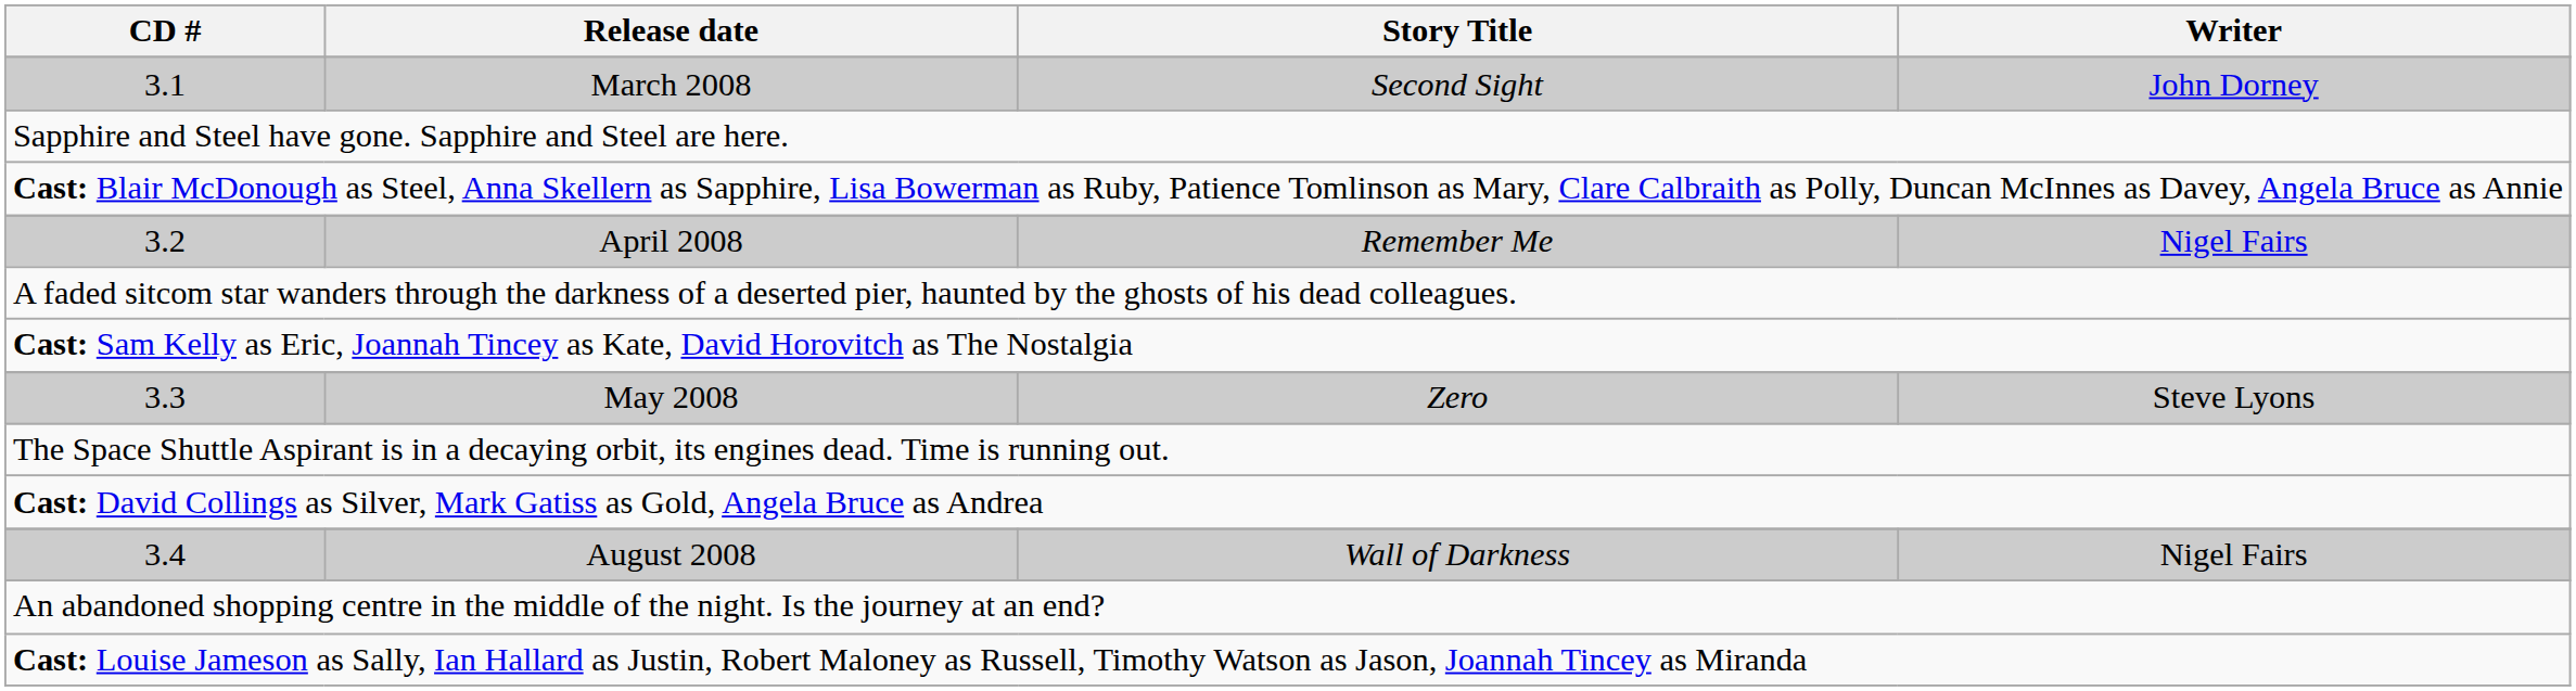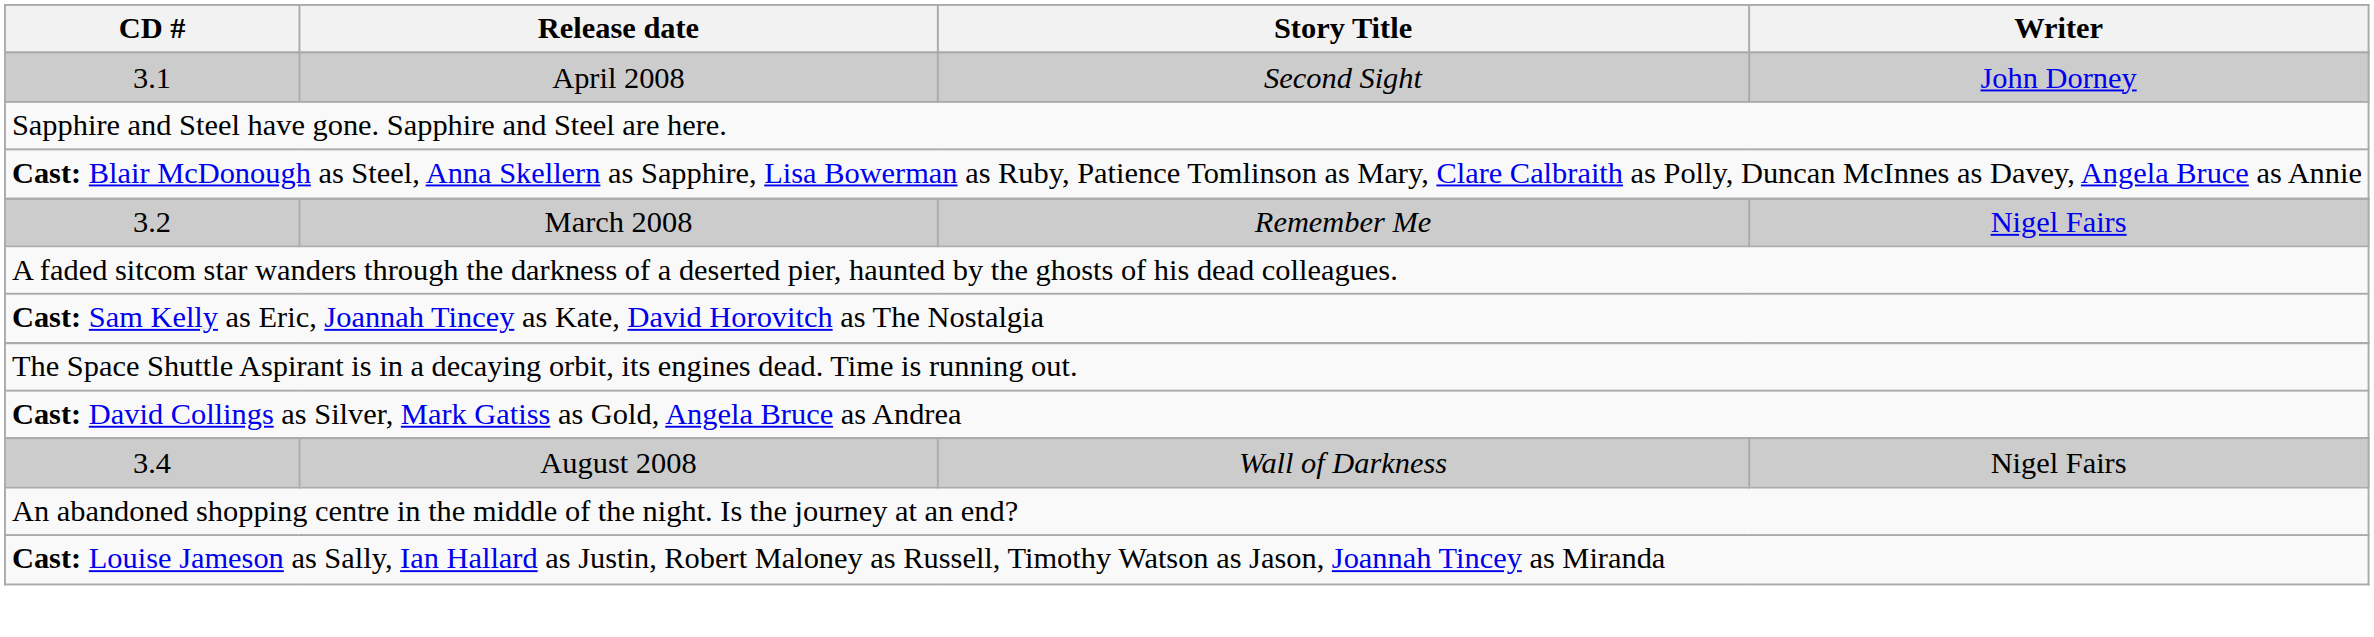3.1 | Release date: March 2008 -> April 2008
3.2 | Release date: April 2008 -> March 2008
- row: 3.3 | May 2008 | Zero | Steve Lyons
